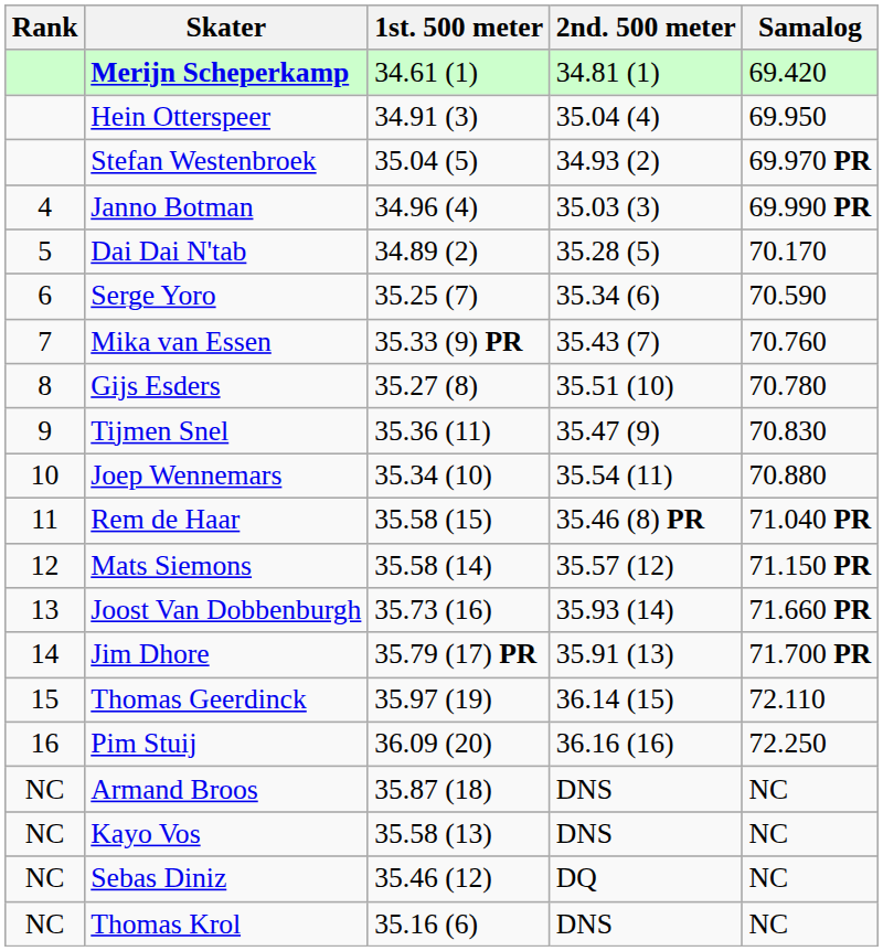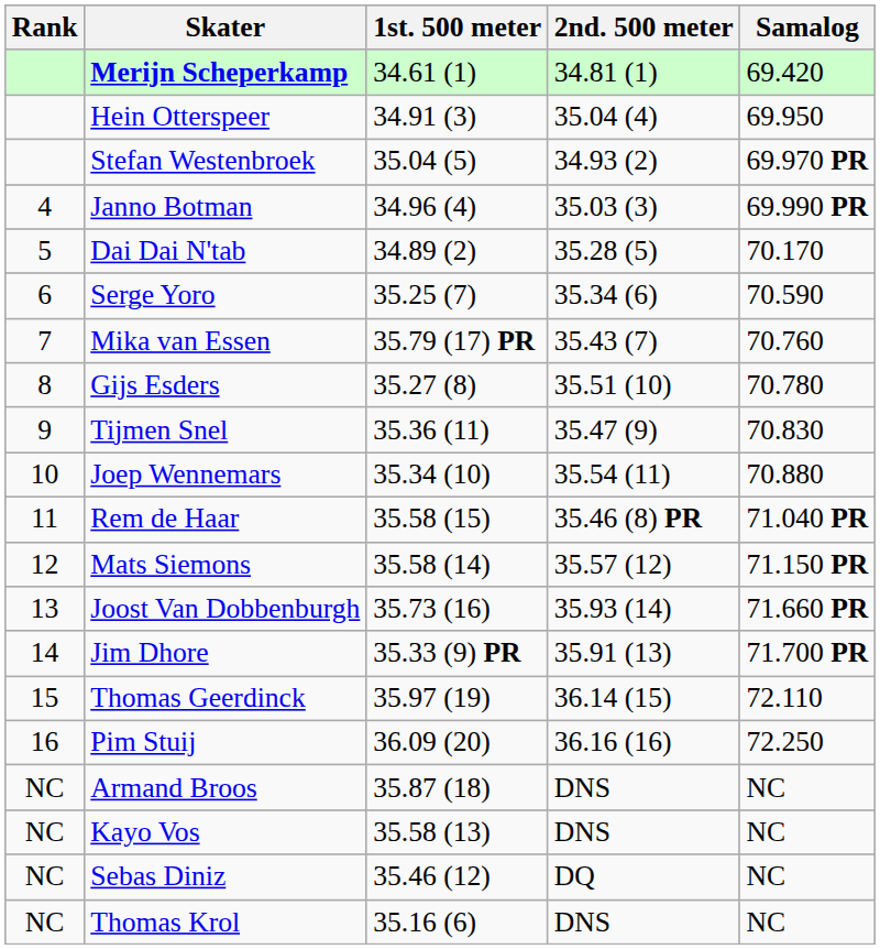Mika van Essen | 1st. 500 meter: 35.33 (9) PR -> 35.79 (17) PR
Jim Dhore | 1st. 500 meter: 35.79 (17) PR -> 35.33 (9) PR
